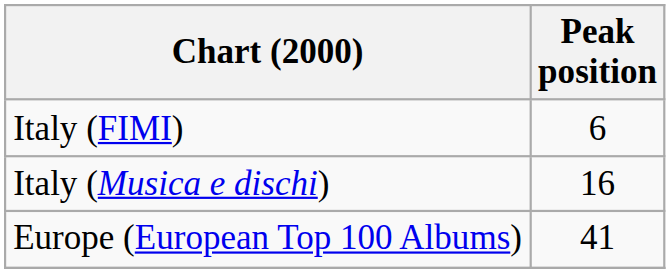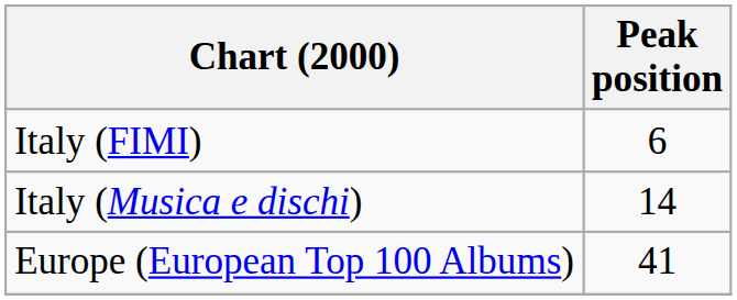Italy (Musica e dischi) | Peak position: 16 -> 14
